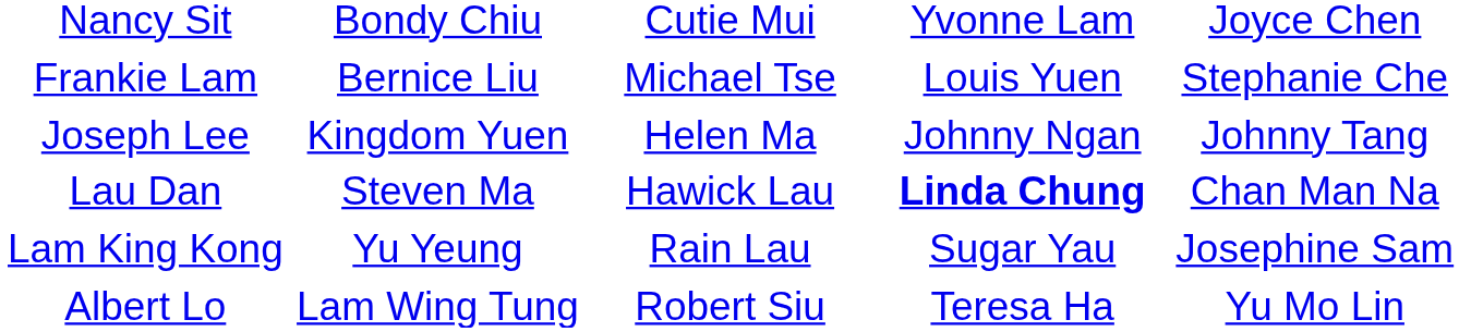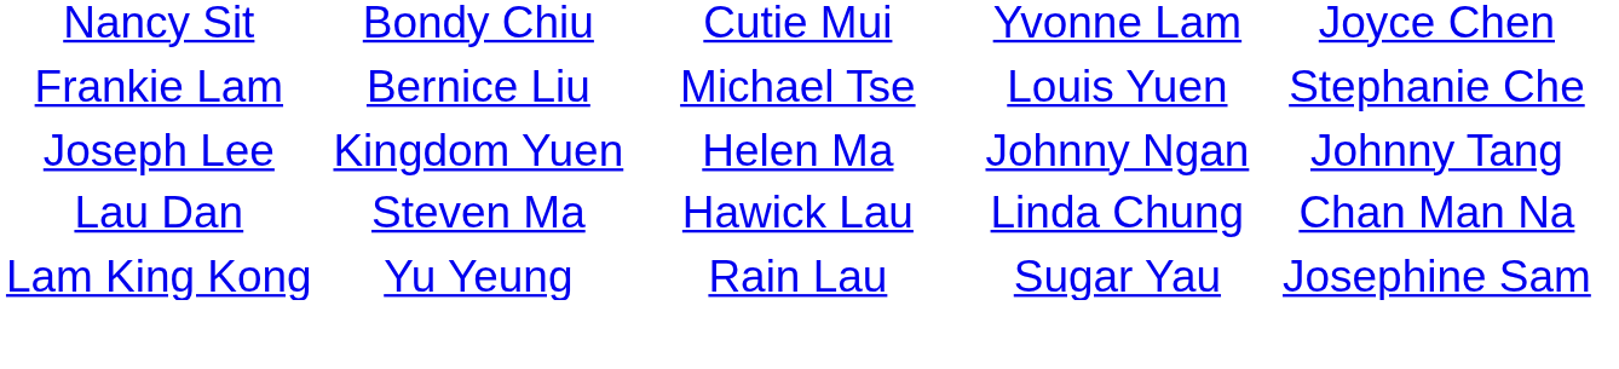Lau Dan | column 4: bold -> normal
- row: Albert Lo | Lam Wing Tung | Robert Siu | Teresa Ha | Yu Mo Lin
